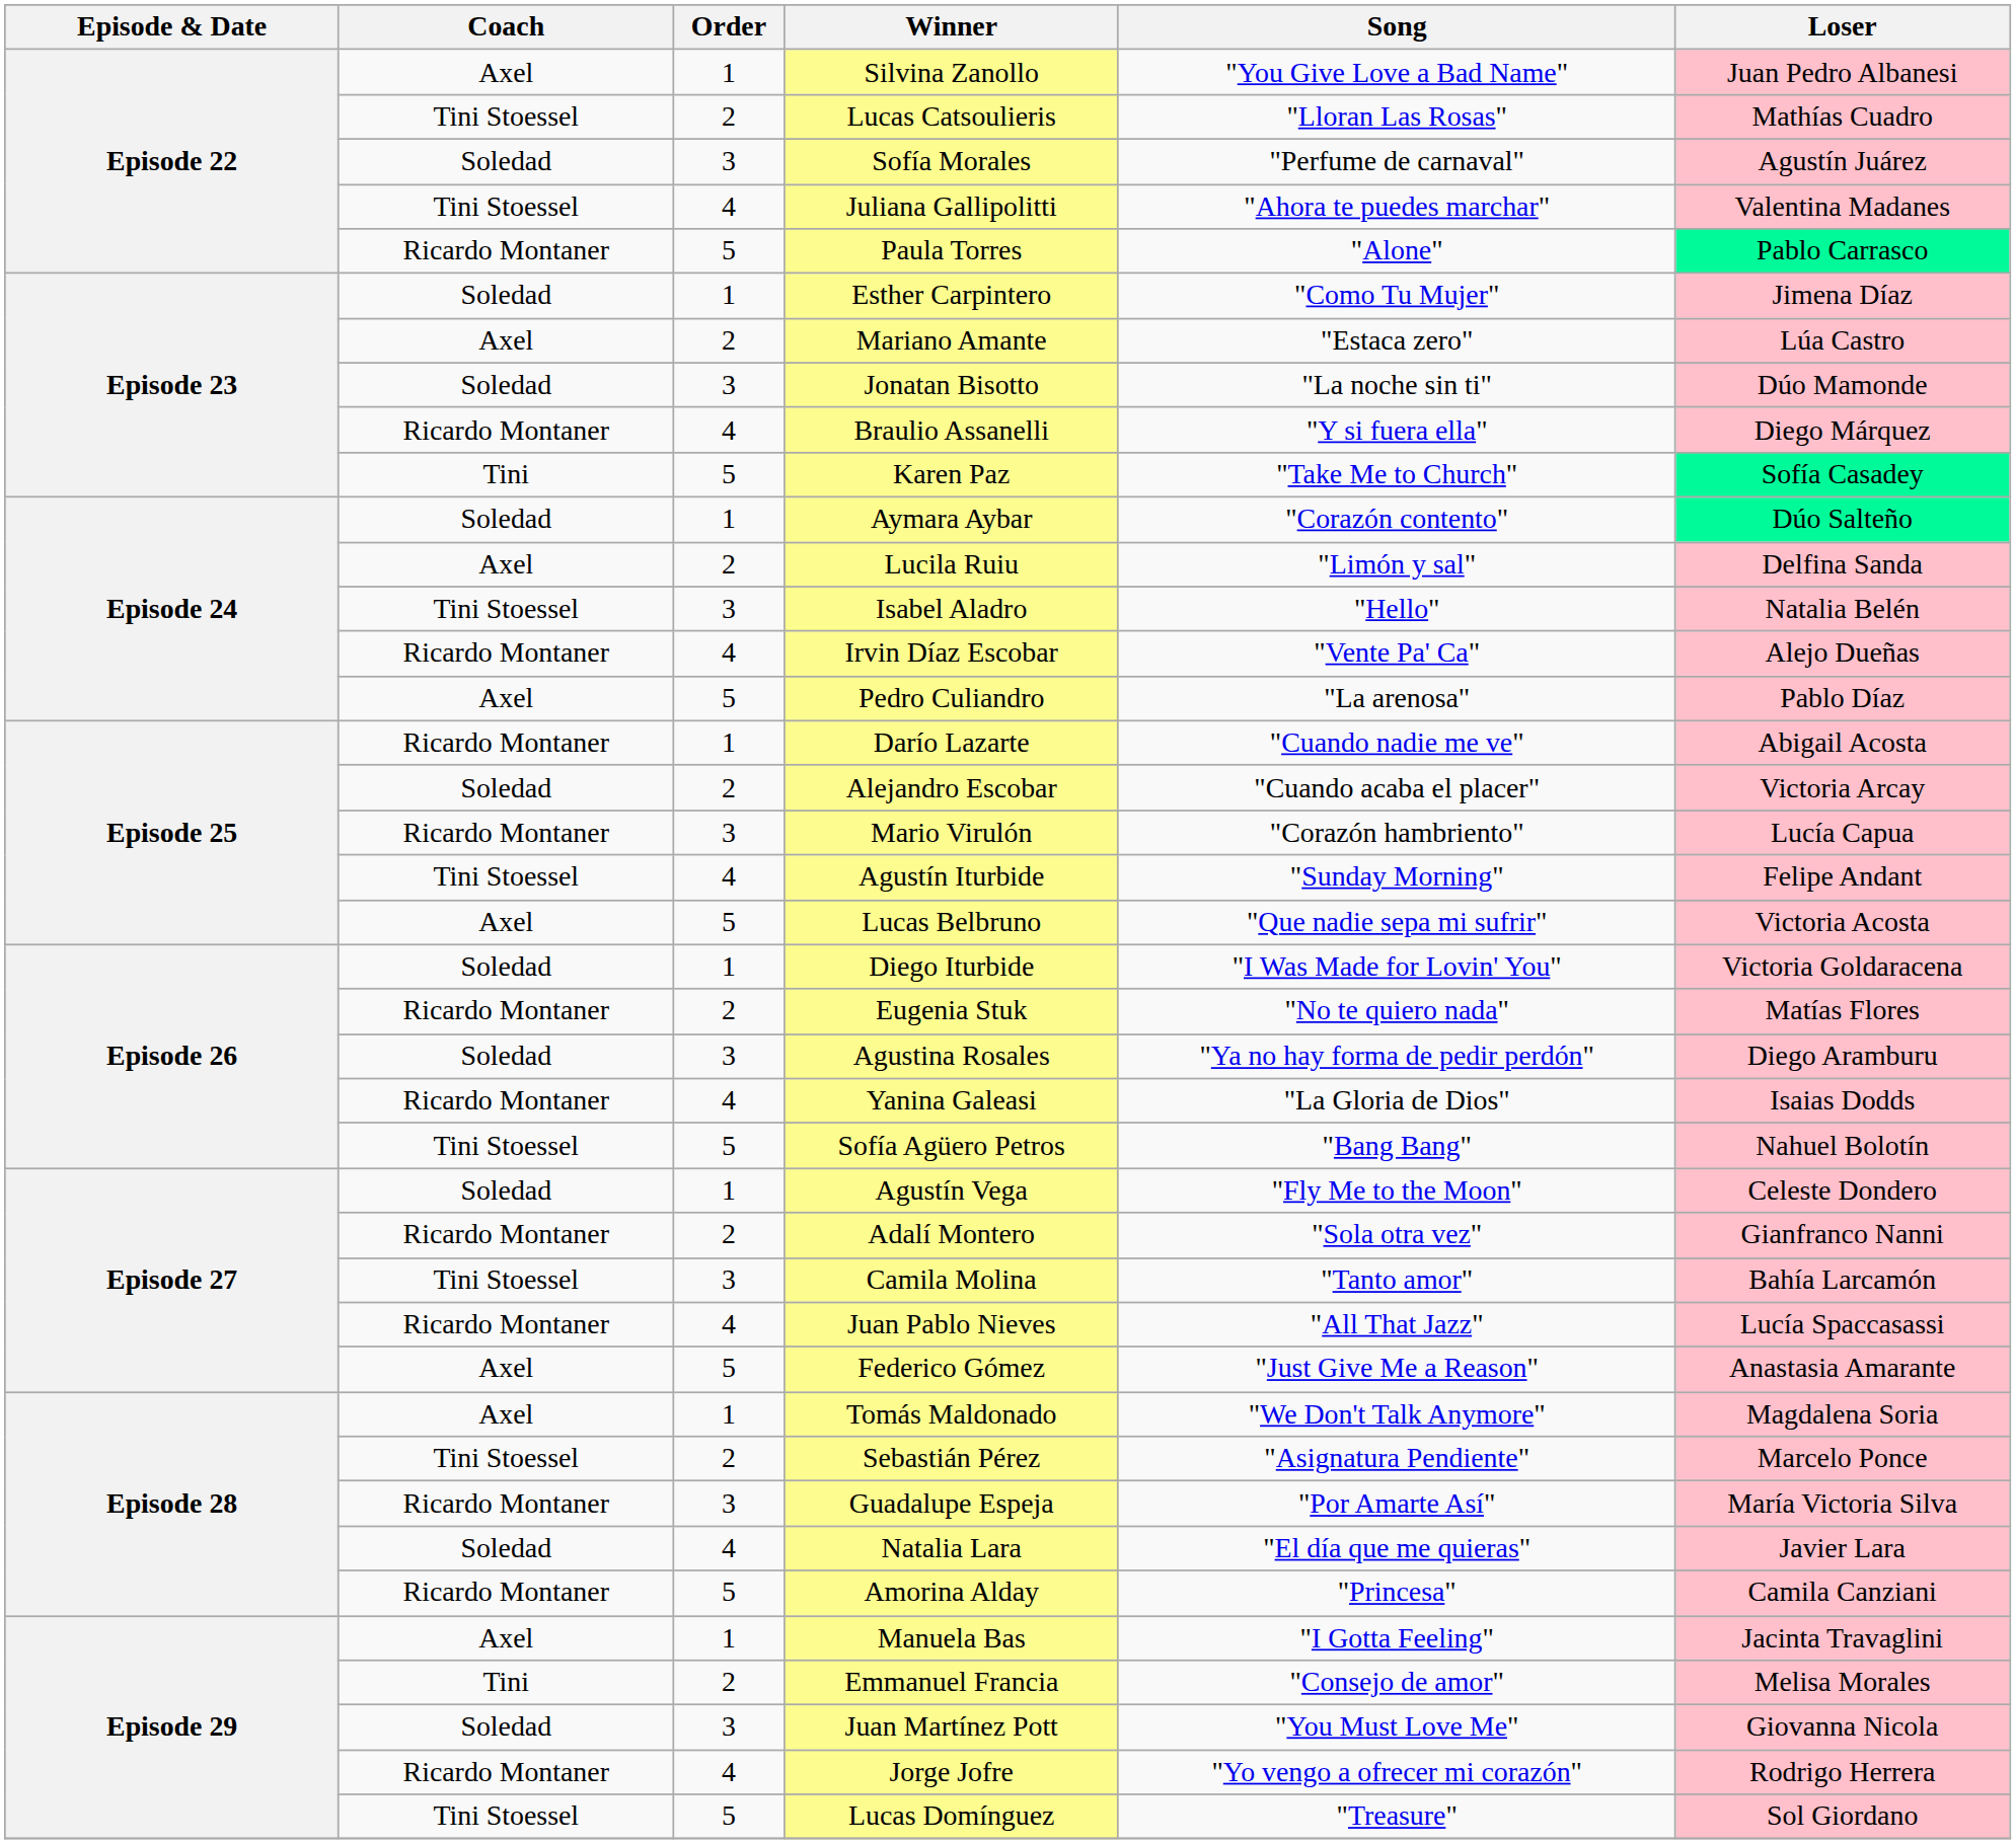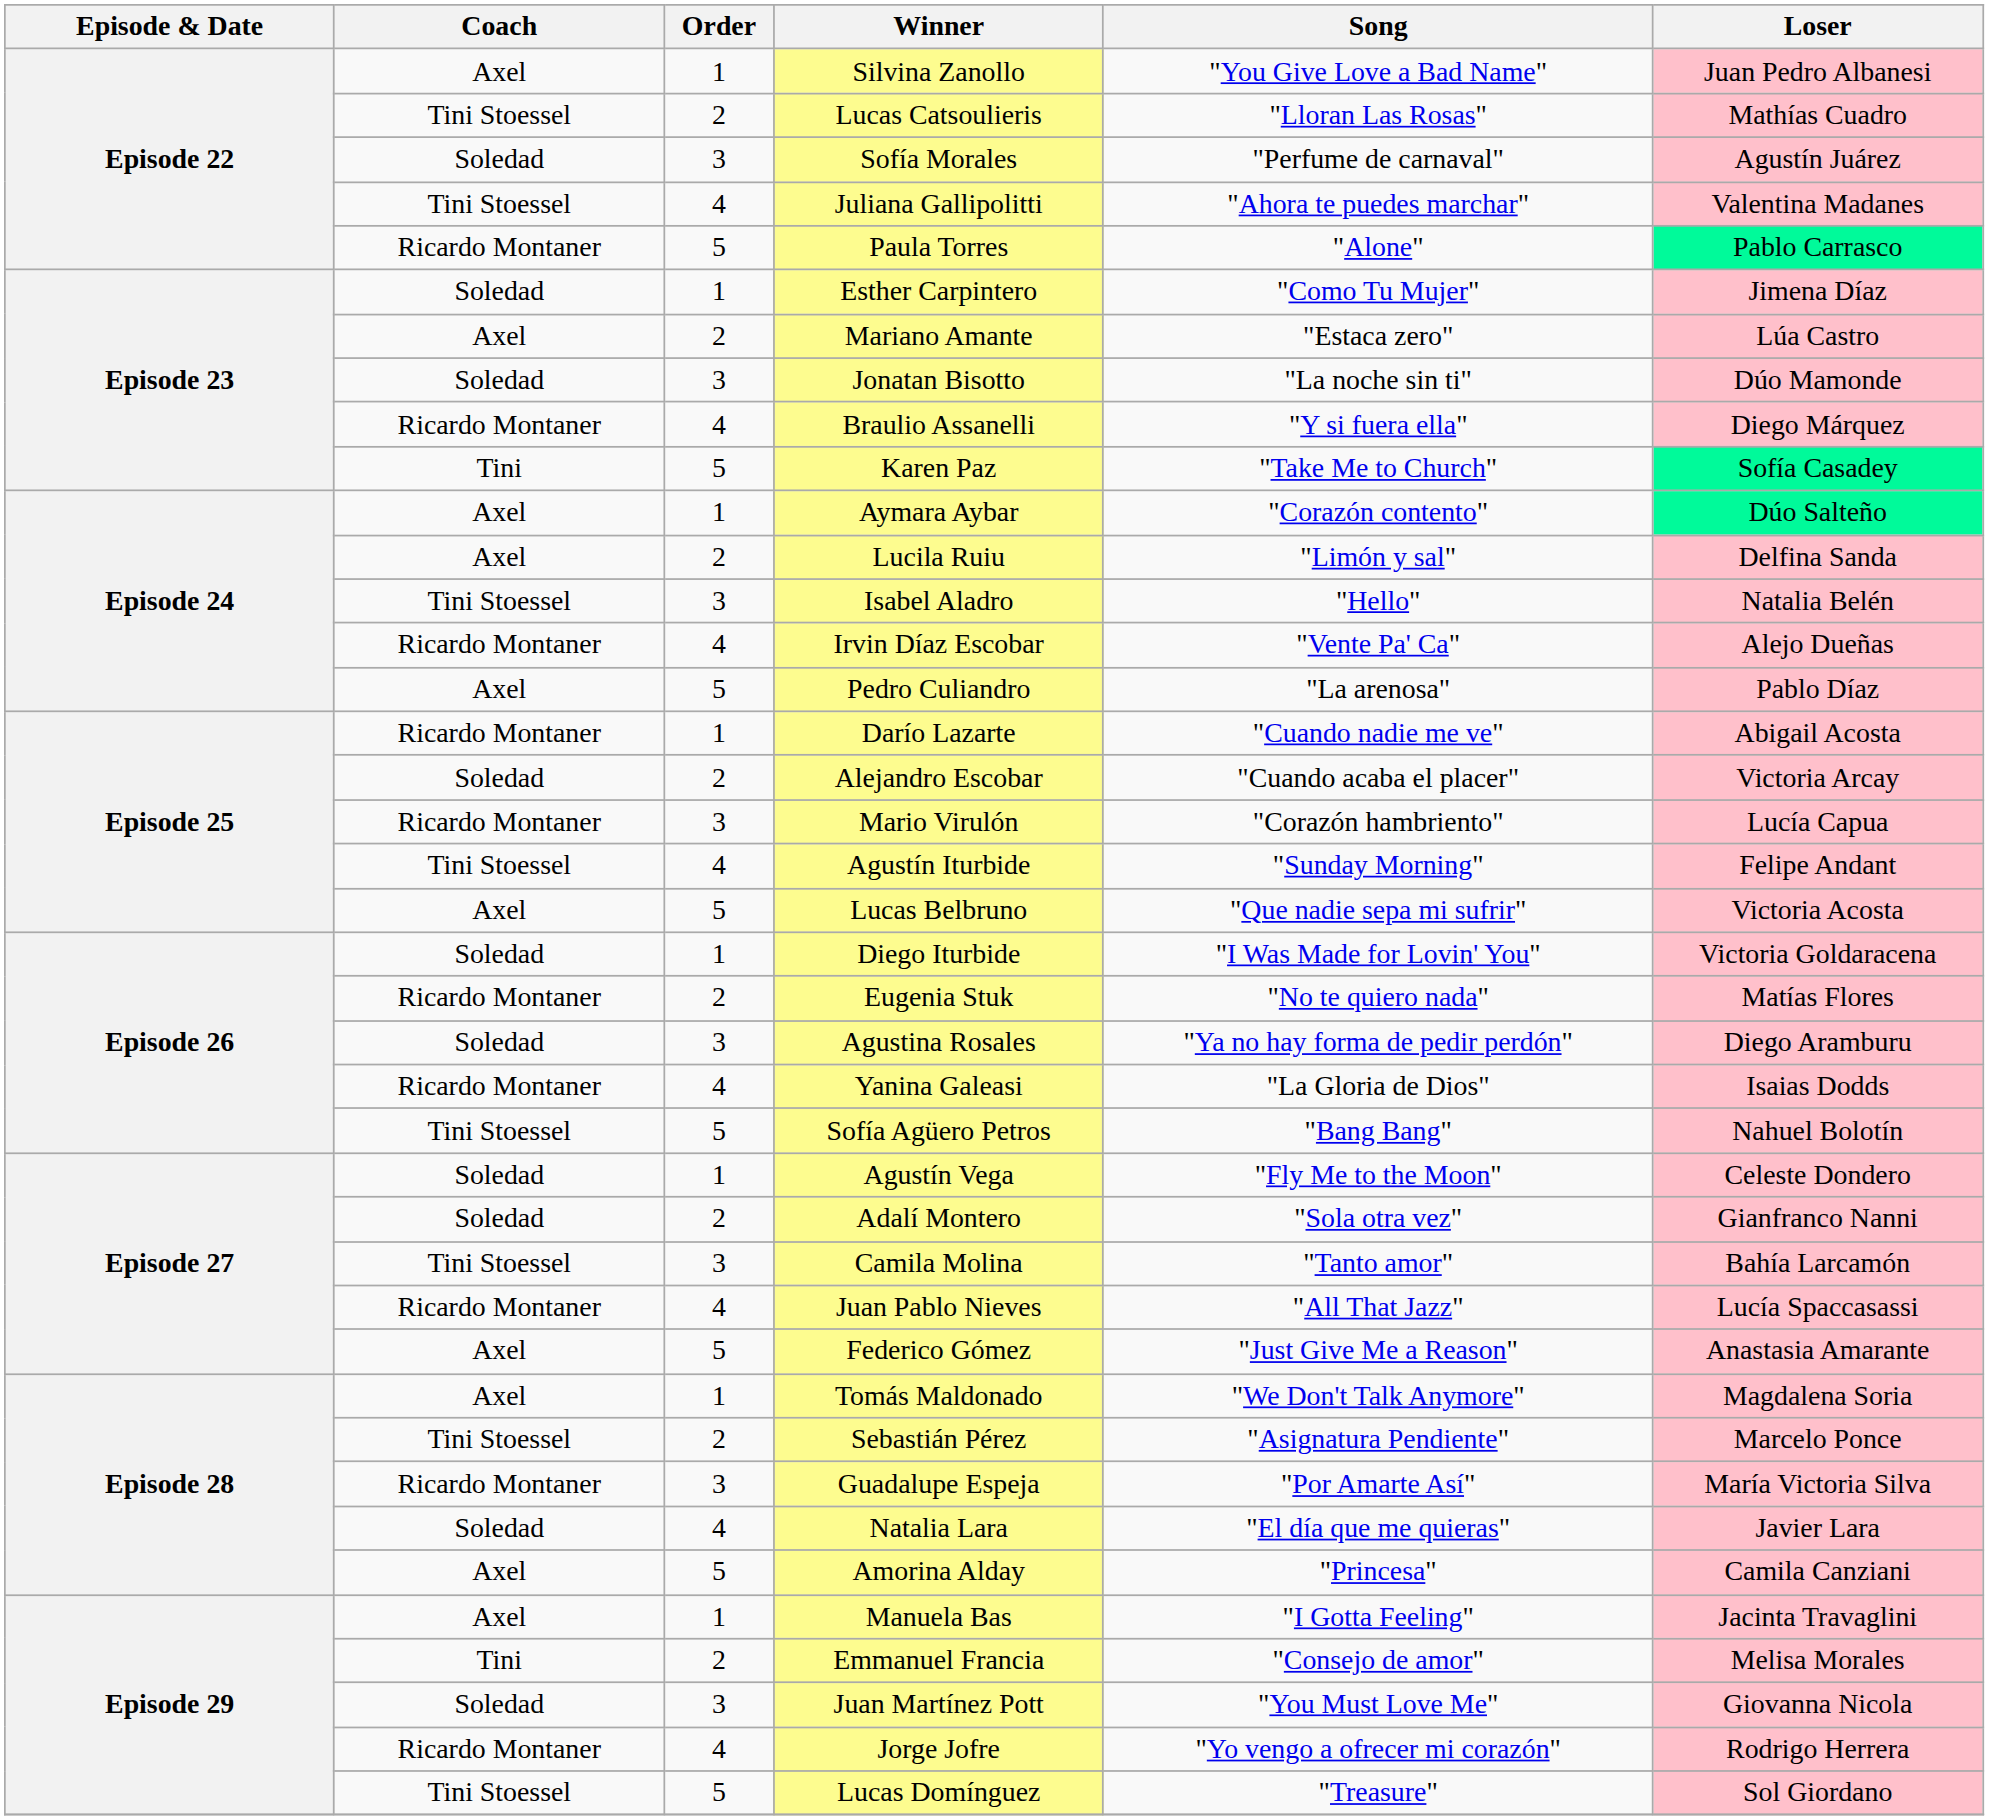Aymara Aybar | Coach: Soledad -> Axel
Adalí Montero | Coach: Ricardo Montaner -> Soledad
Amorina Alday | Coach: Ricardo Montaner -> Axel
